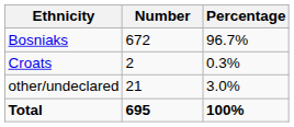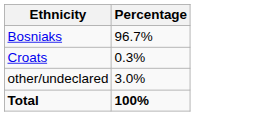- column: Number | 672 | 2 | 21 | 695
